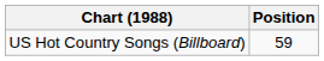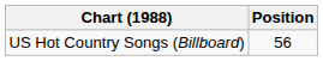US Hot Country Songs (Billboard) | Position: 59 -> 56
